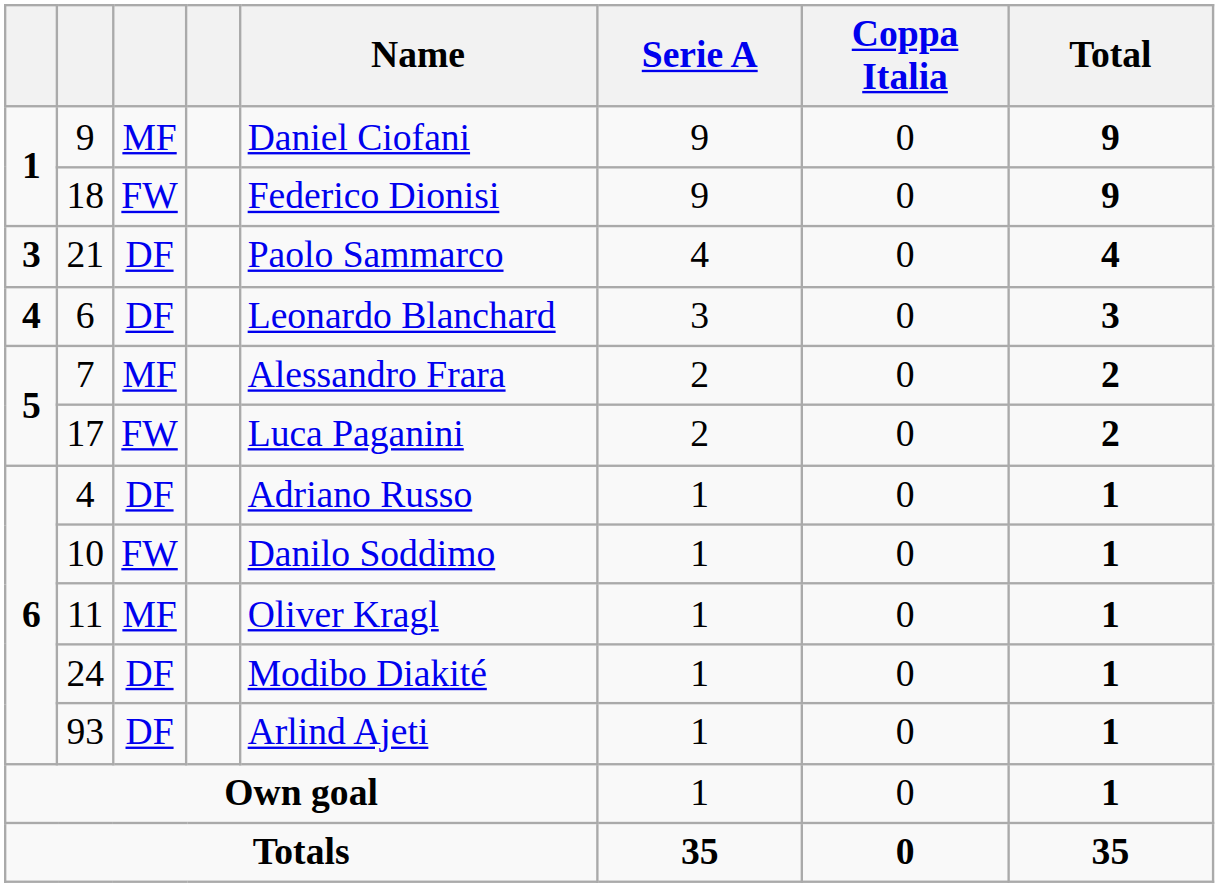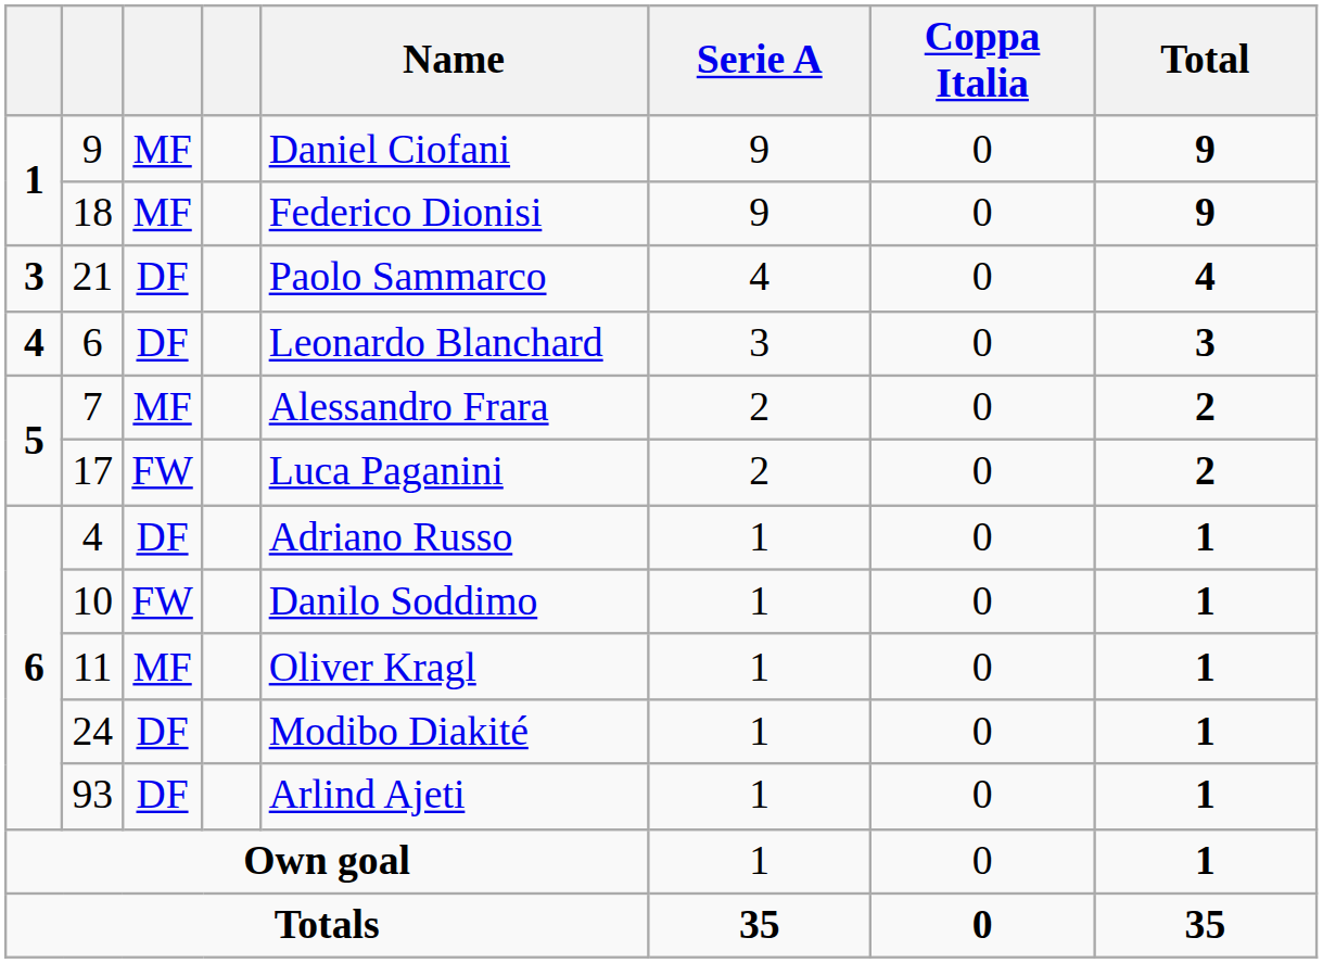18 | column 3: FW -> MF
